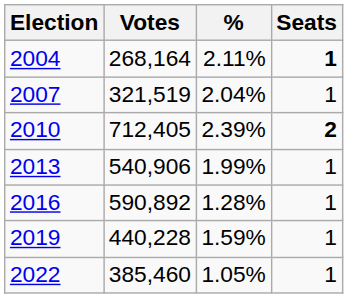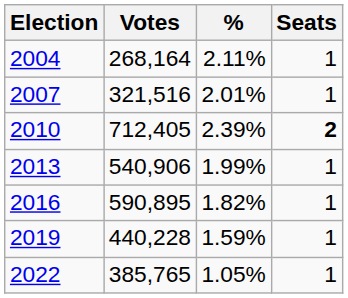2004 | Seats: bold -> normal
2007 | Votes: 321,519 -> 321,516
2007 | %: 2.04% -> 2.01%
2016 | Votes: 590,892 -> 590,895
2016 | %: 1.28% -> 1.82%
2022 | Votes: 385,460 -> 385,765
